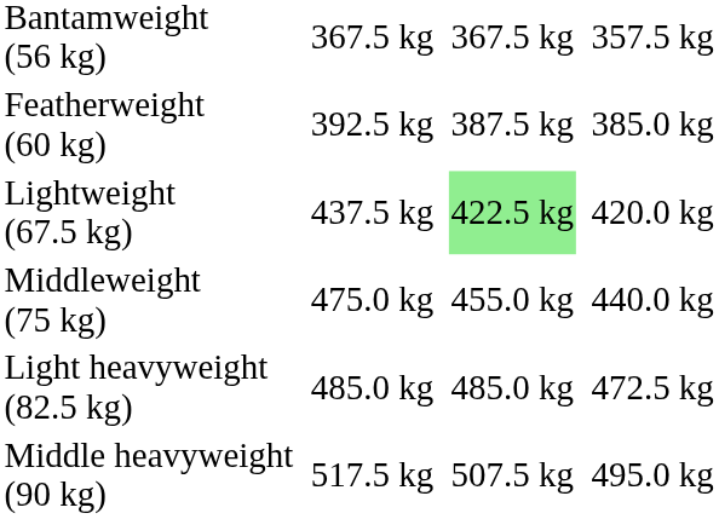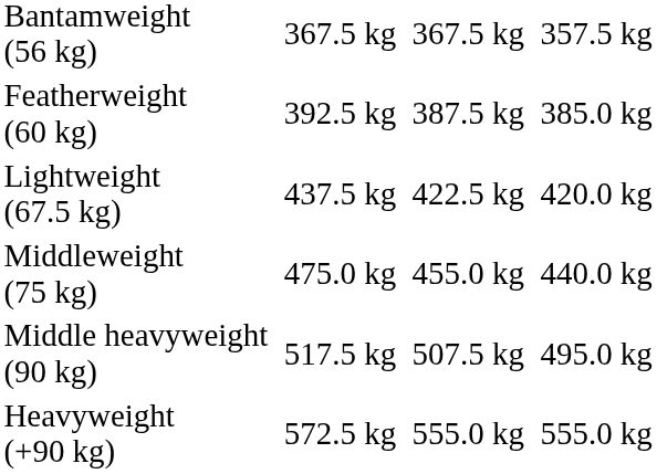Lightweight (67.5 kg) | column 5: lightgreen background -> no background
- row: Light heavyweight (82.5 kg) | 485.0 kg | 485.0 kg | 472.5 kg
+ row: Heavyweight (+90 kg) | 572.5 kg | 555.0 kg | 555.0 kg
